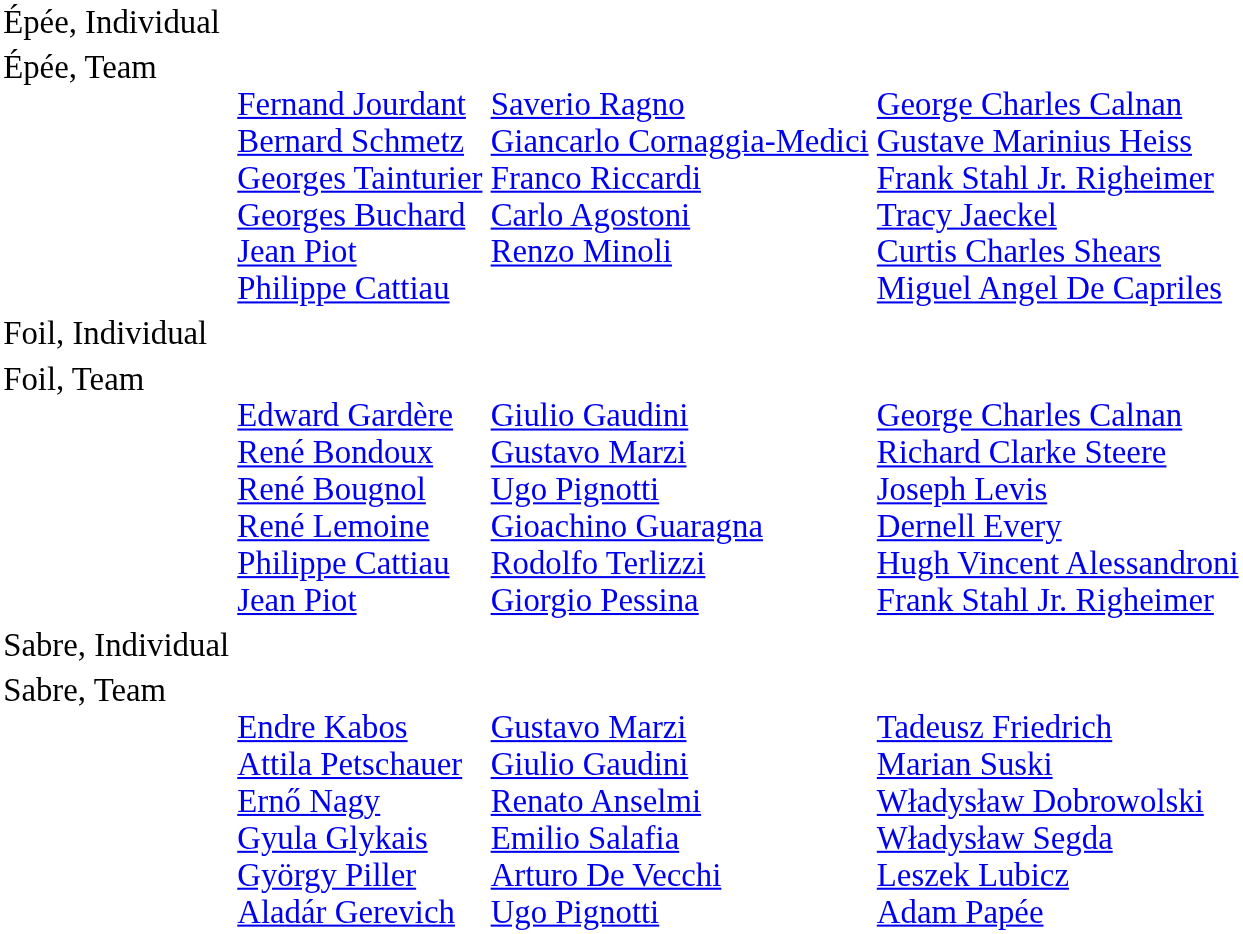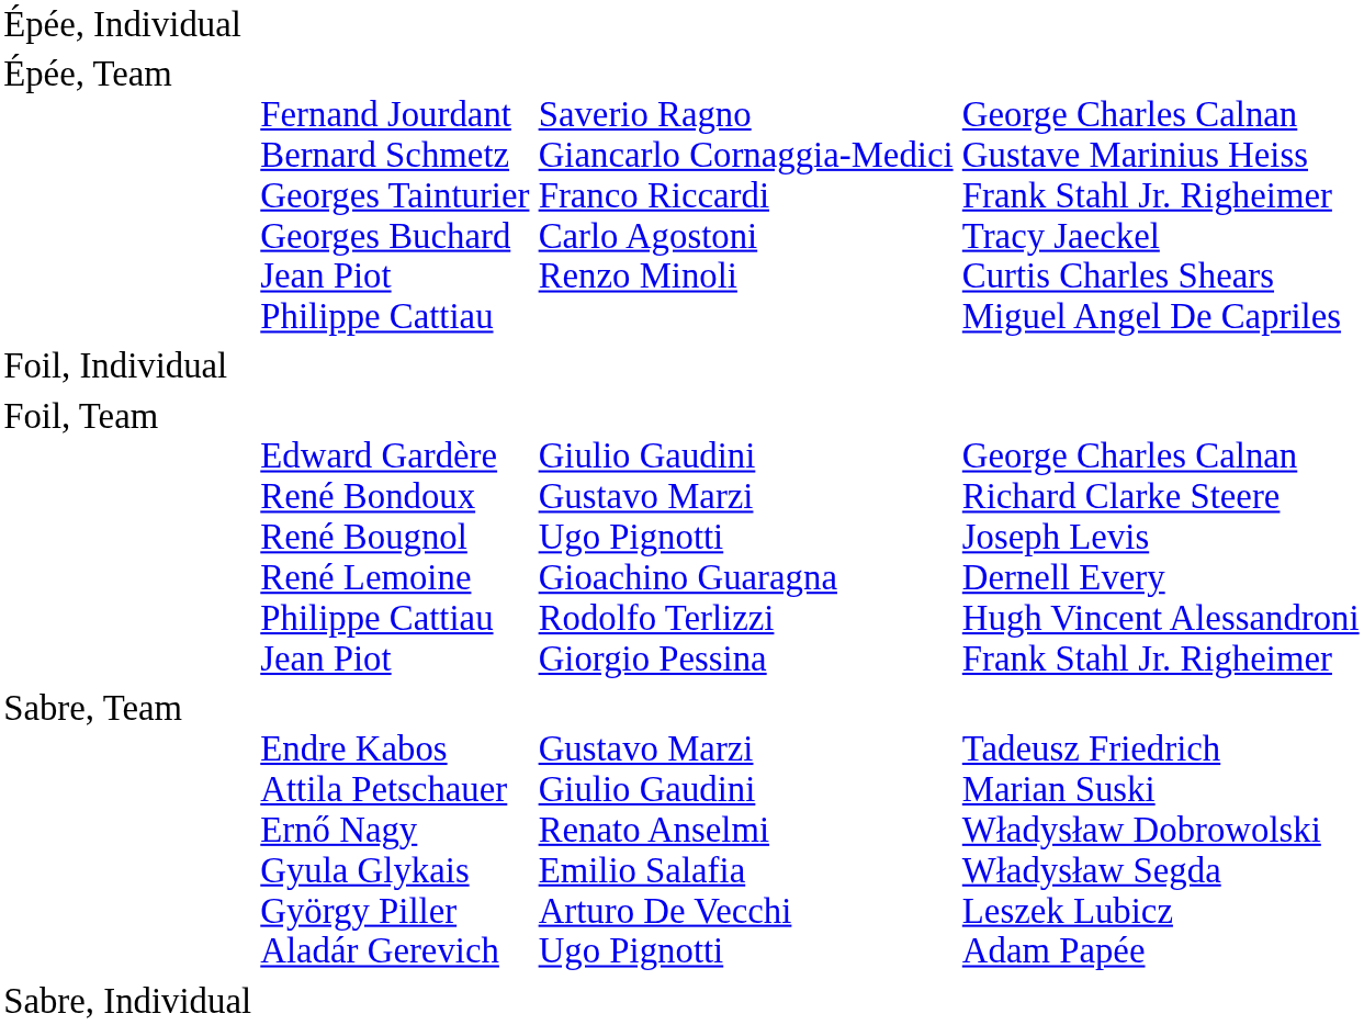rows swapped: Sabre, Individual <-> Sabre, Team
